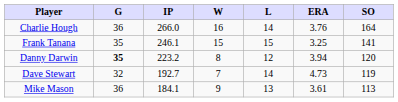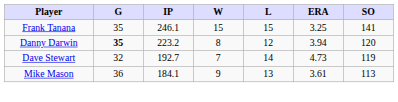- row: Charlie Hough | 36 | 266.0 | 16 | 14 | 3.76 | 164
